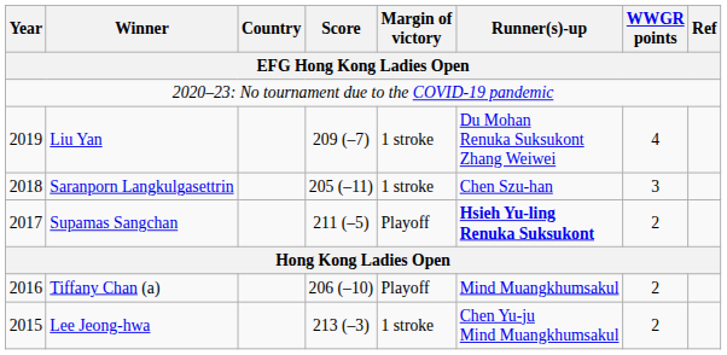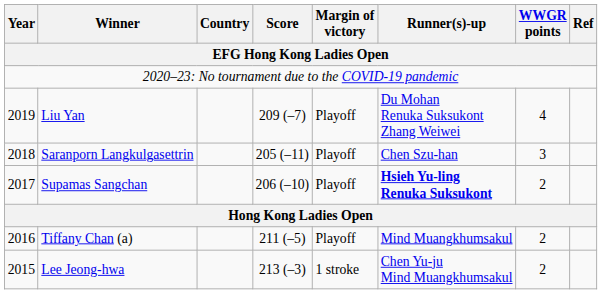Liu Yan | Margin of victory: 1 stroke -> Playoff
Saranporn Langkulgasettrin | Margin of victory: 1 stroke -> Playoff
Supamas Sangchan | Score: 211 (–5) -> 206 (–10)
Tiffany Chan (a) | Score: 206 (–10) -> 211 (–5)
